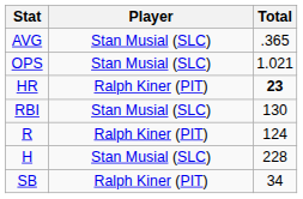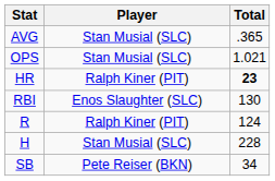RBI | Player: Stan Musial (SLC) -> Enos Slaughter (SLC)
SB | Player: Ralph Kiner (PIT) -> Pete Reiser (BKN)
